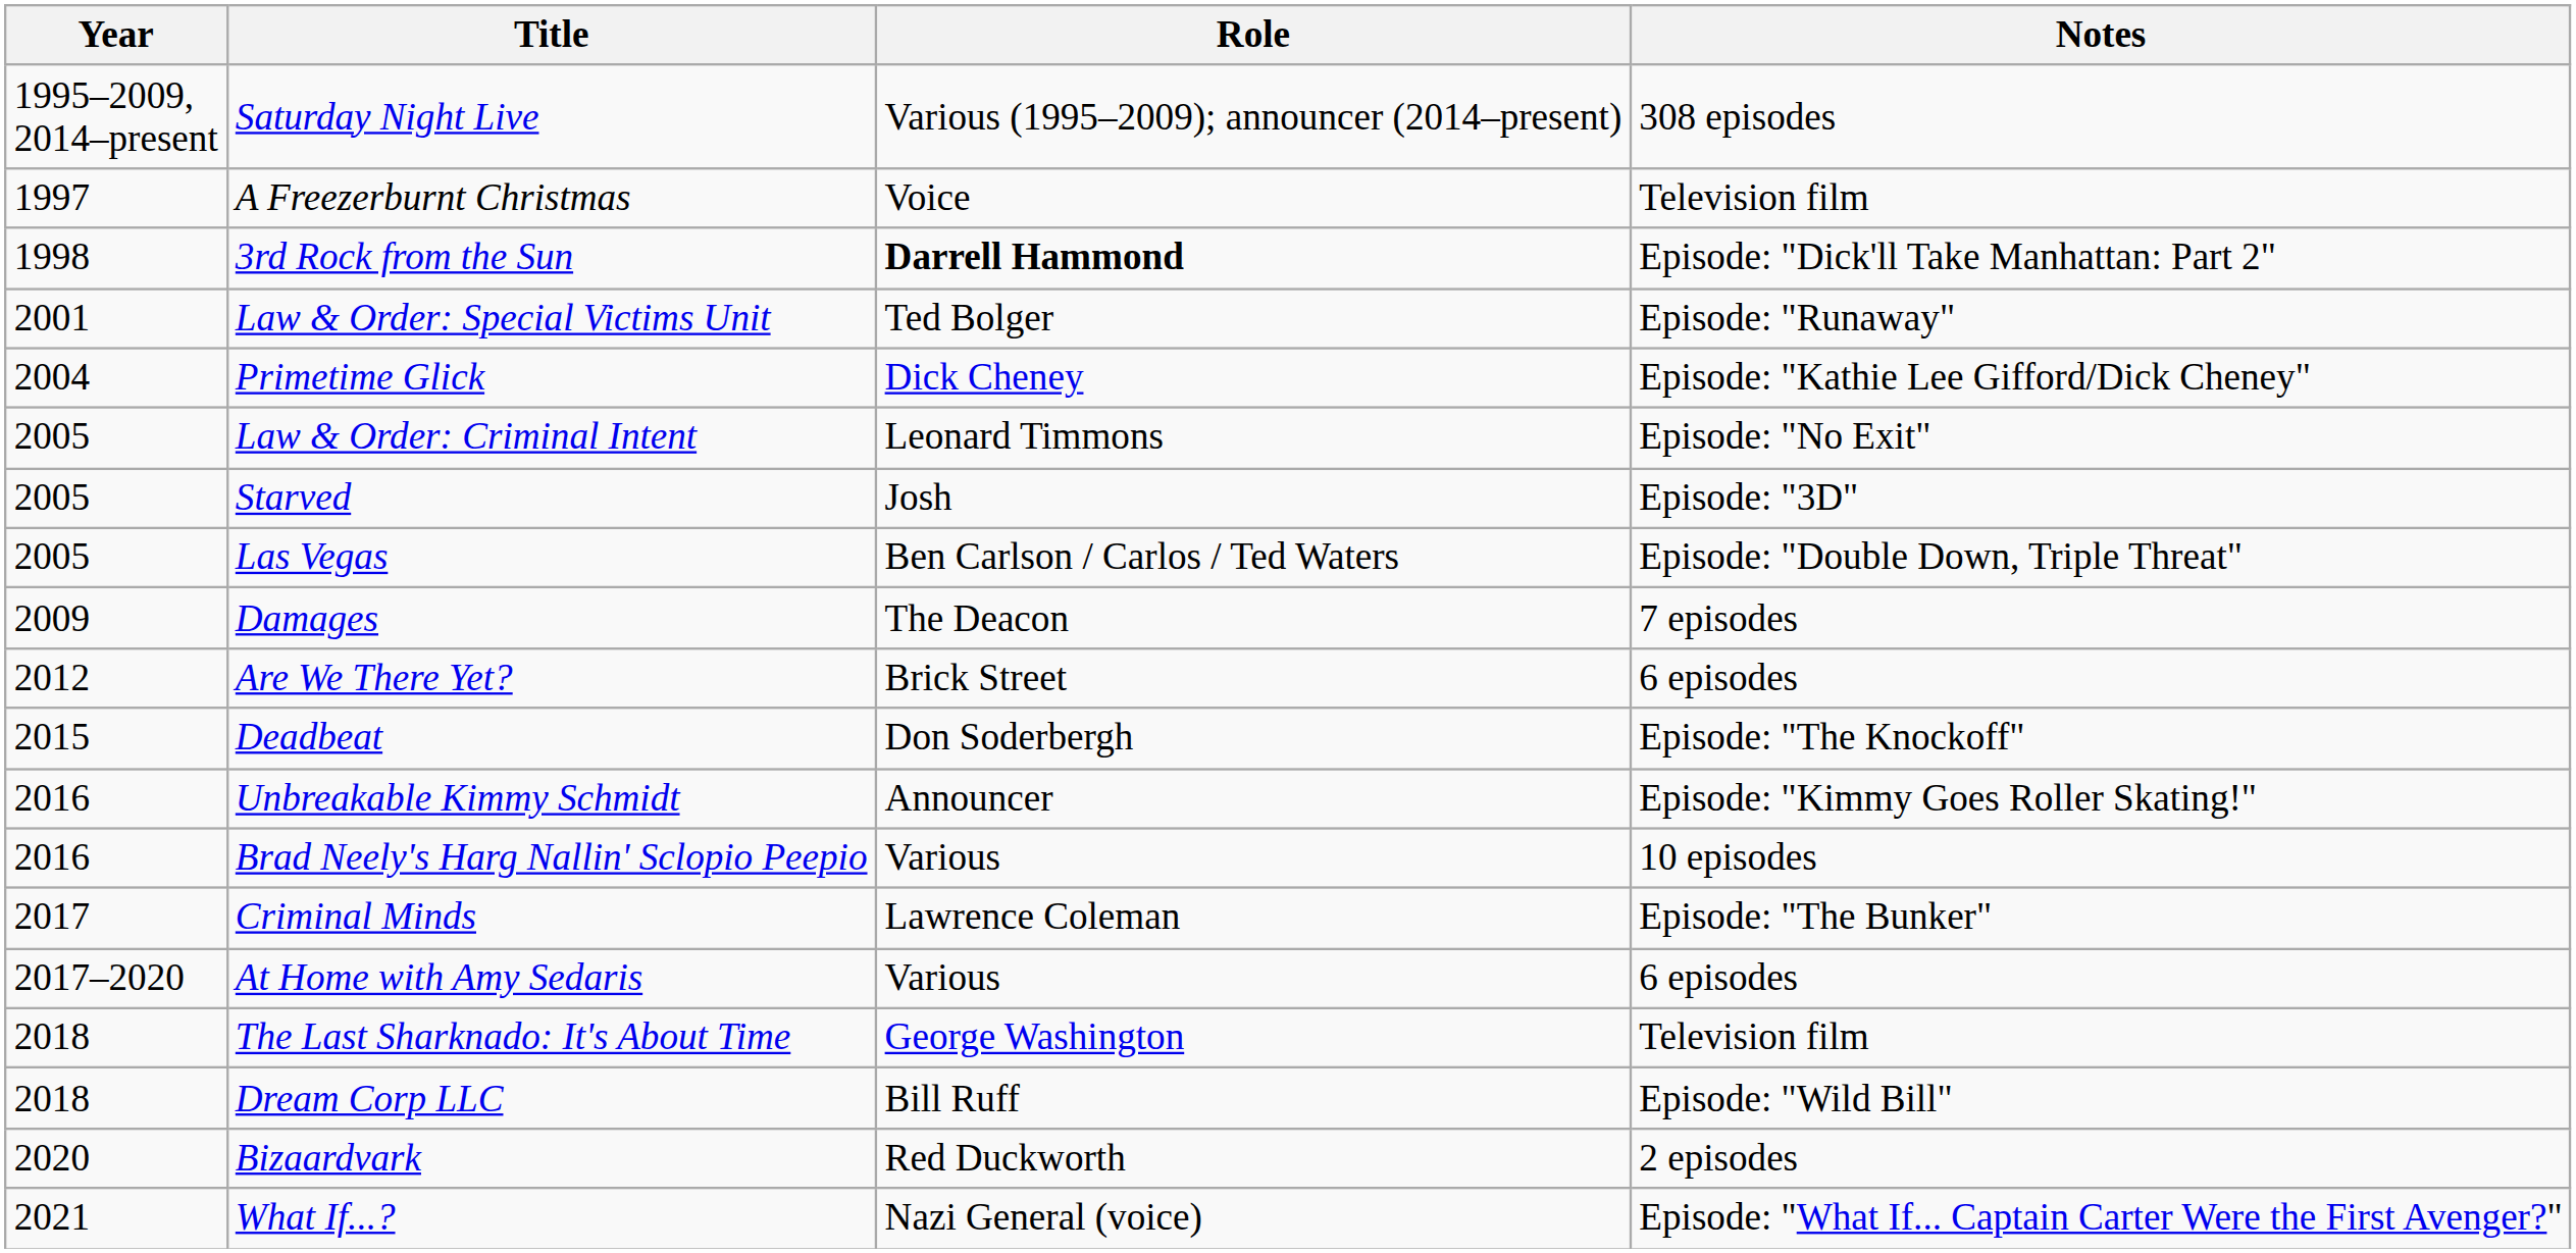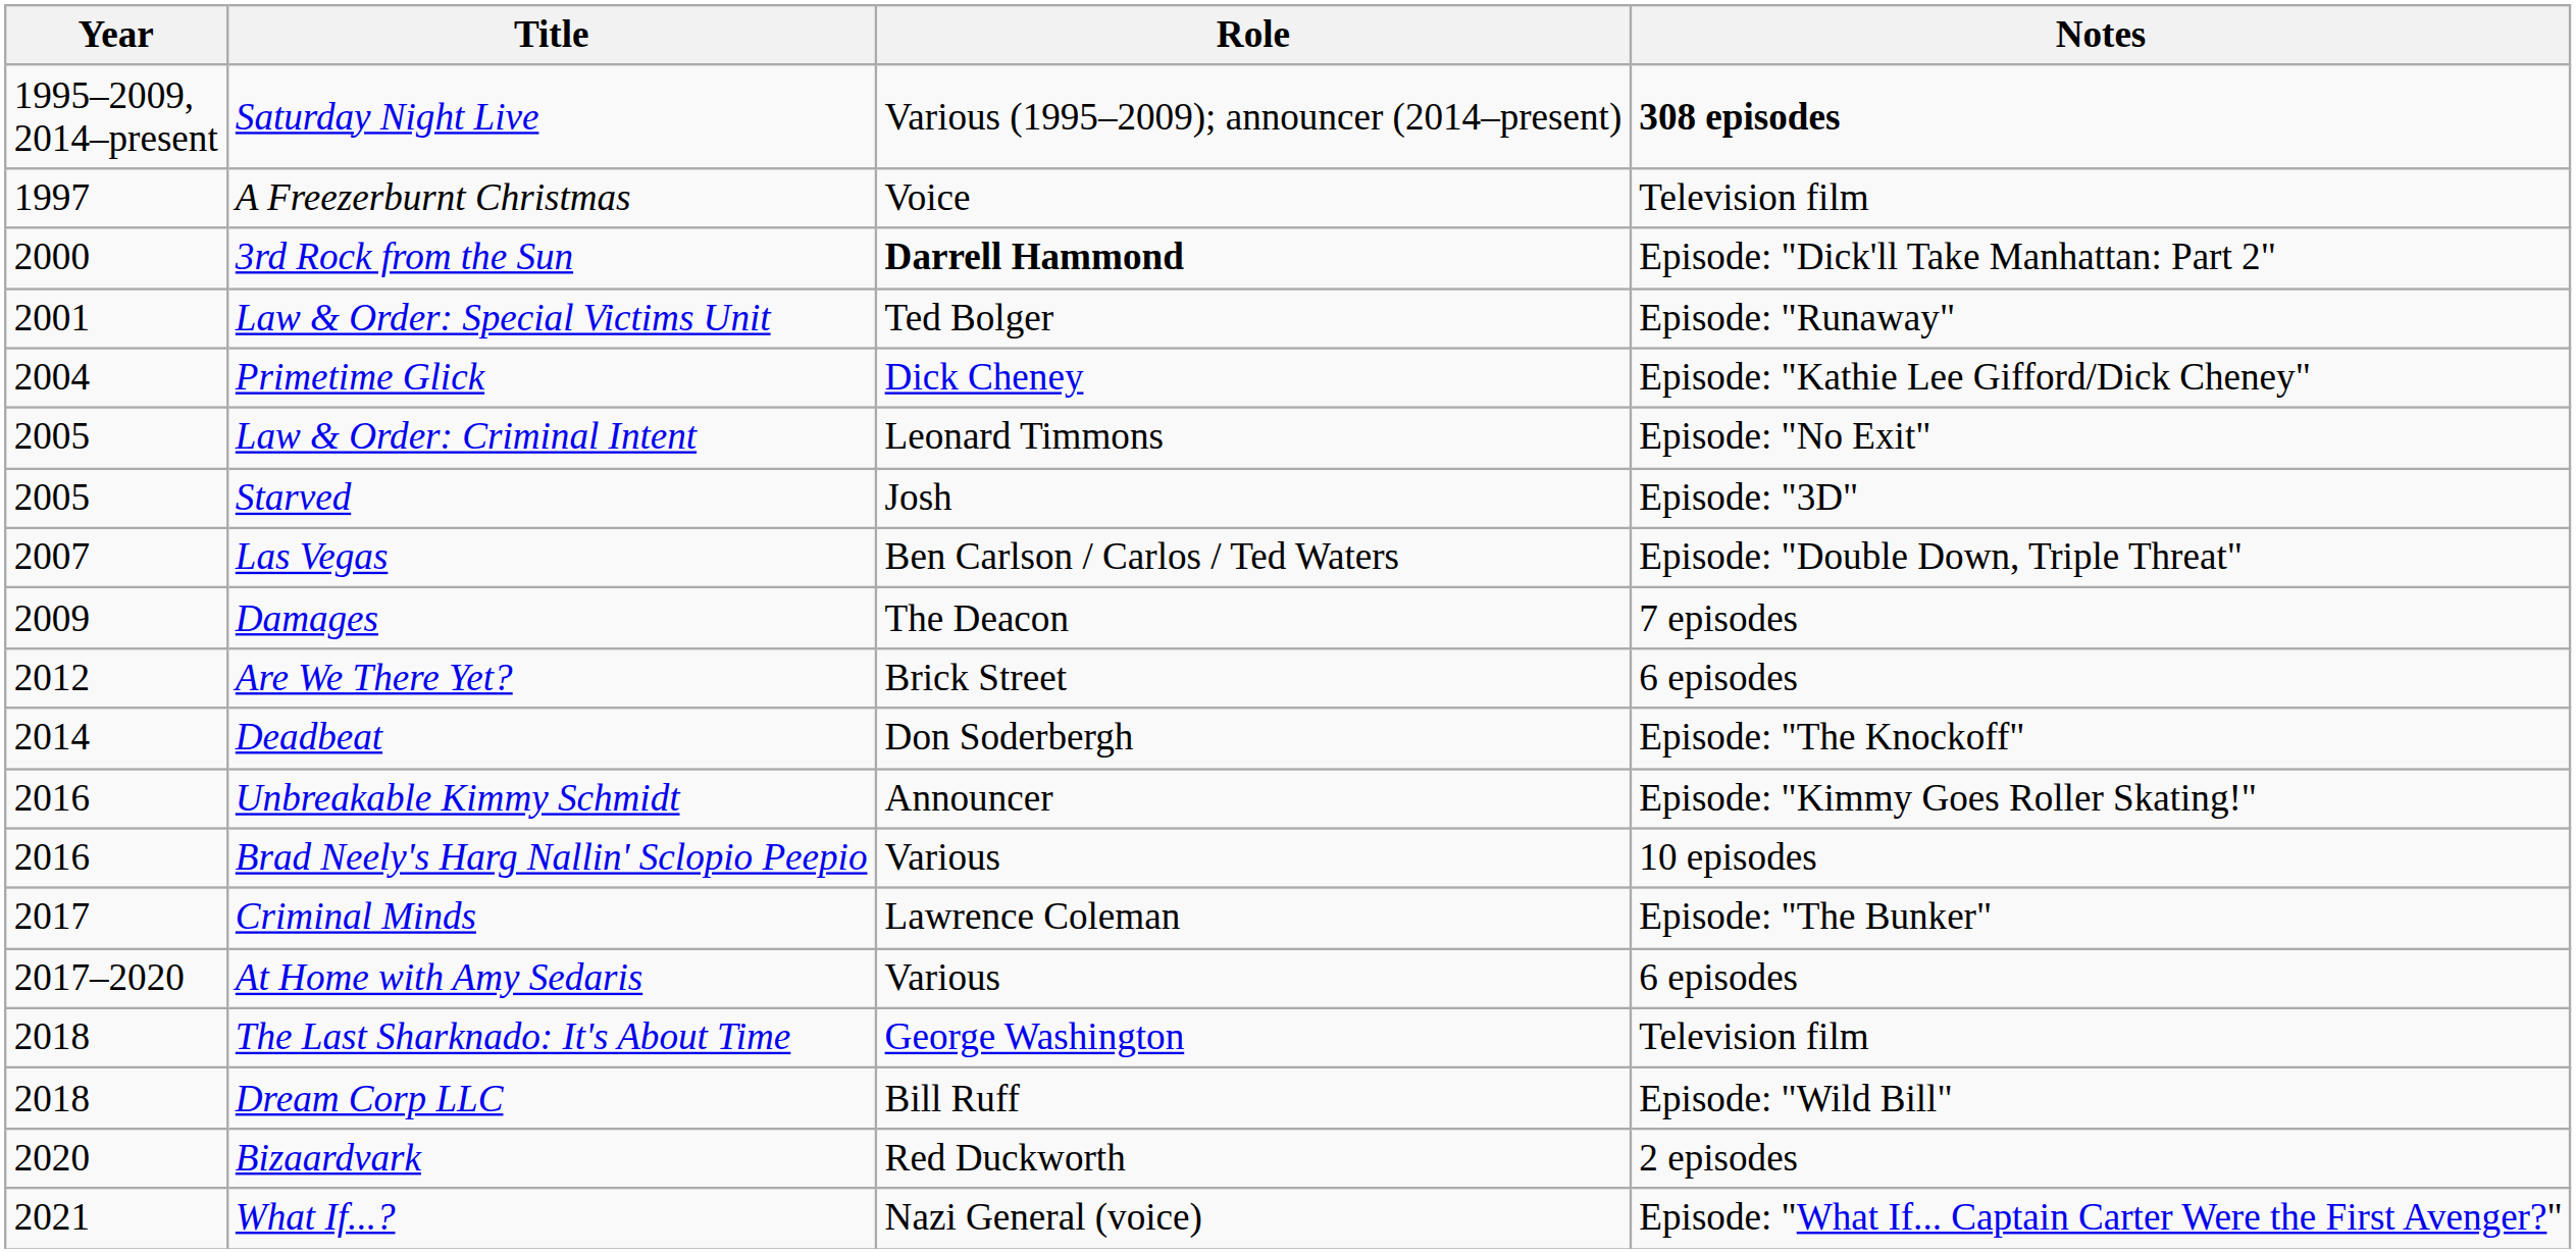Saturday Night Live | Notes: normal -> bold
3rd Rock from the Sun | Year: 1998 -> 2000
Las Vegas | Year: 2005 -> 2007
Deadbeat | Year: 2015 -> 2014
